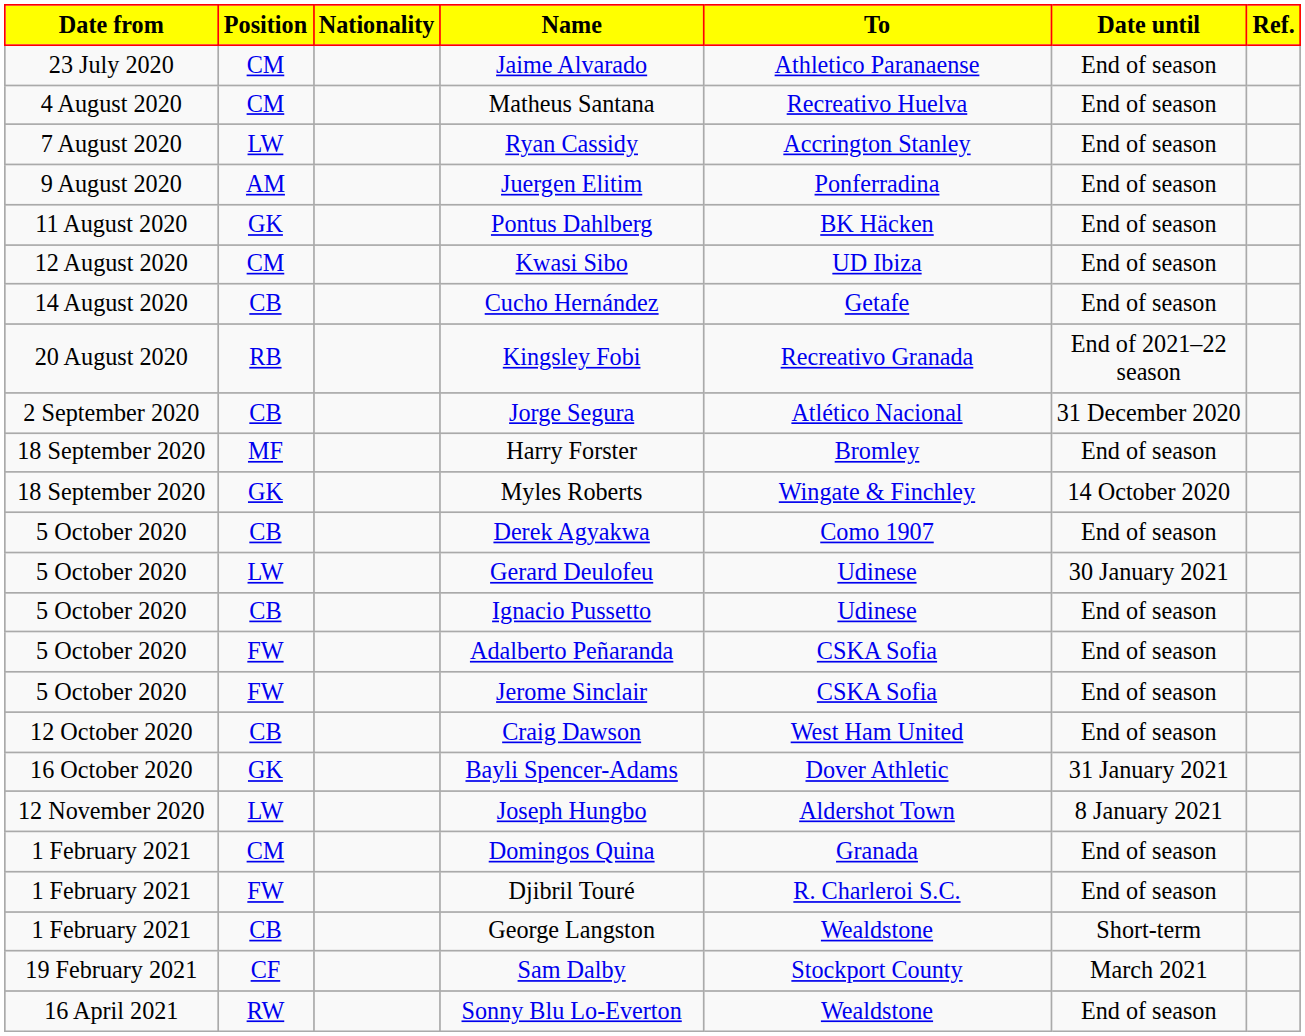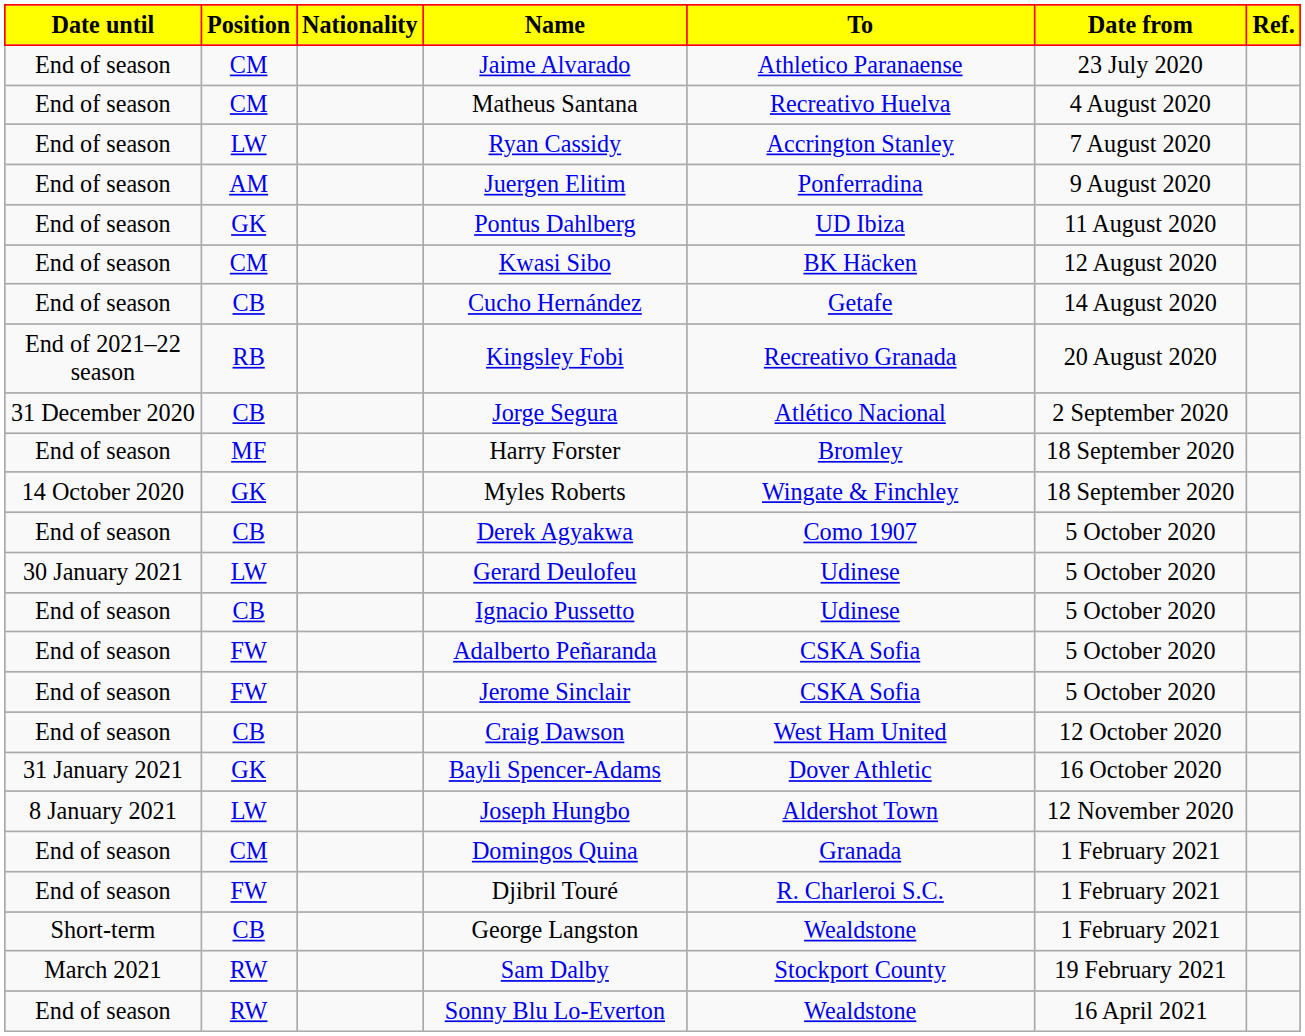columns swapped: Date from <-> Date until
Pontus Dahlberg | To: BK Häcken -> UD Ibiza
Kwasi Sibo | To: UD Ibiza -> BK Häcken
Sam Dalby | Position: CF -> RW
